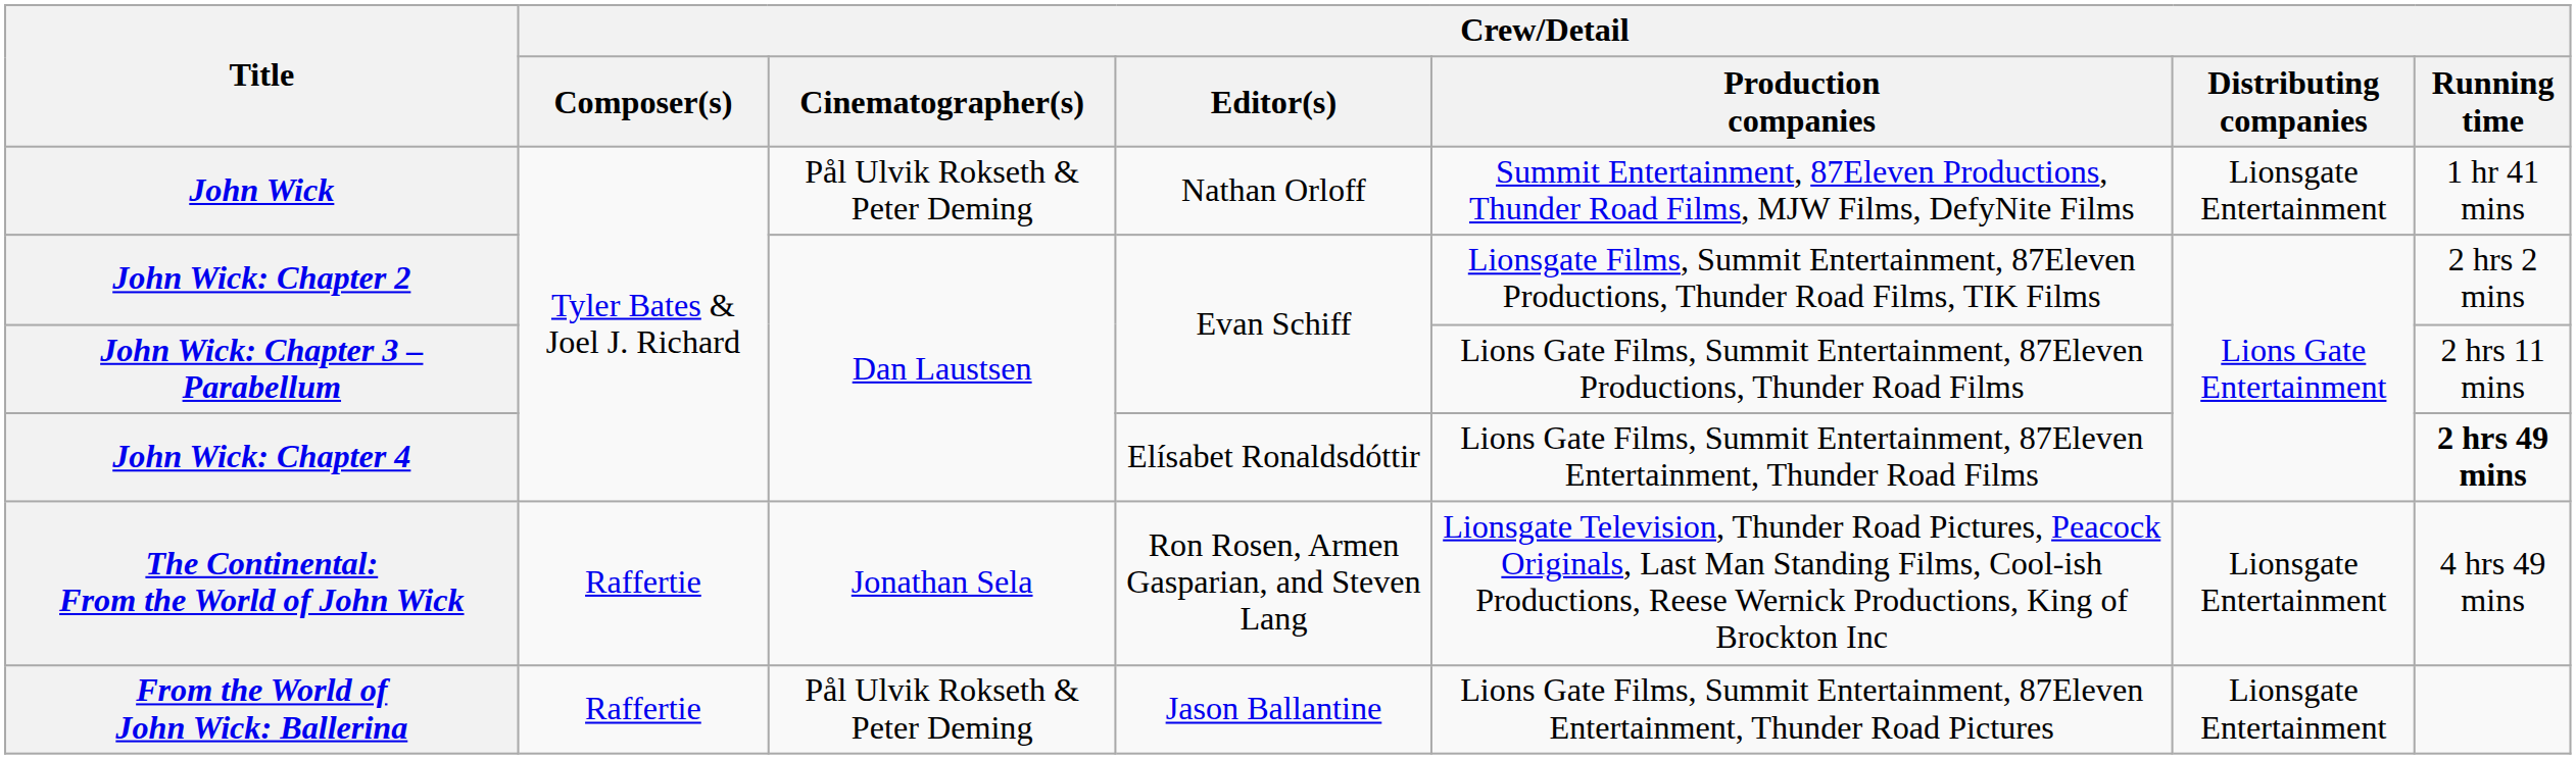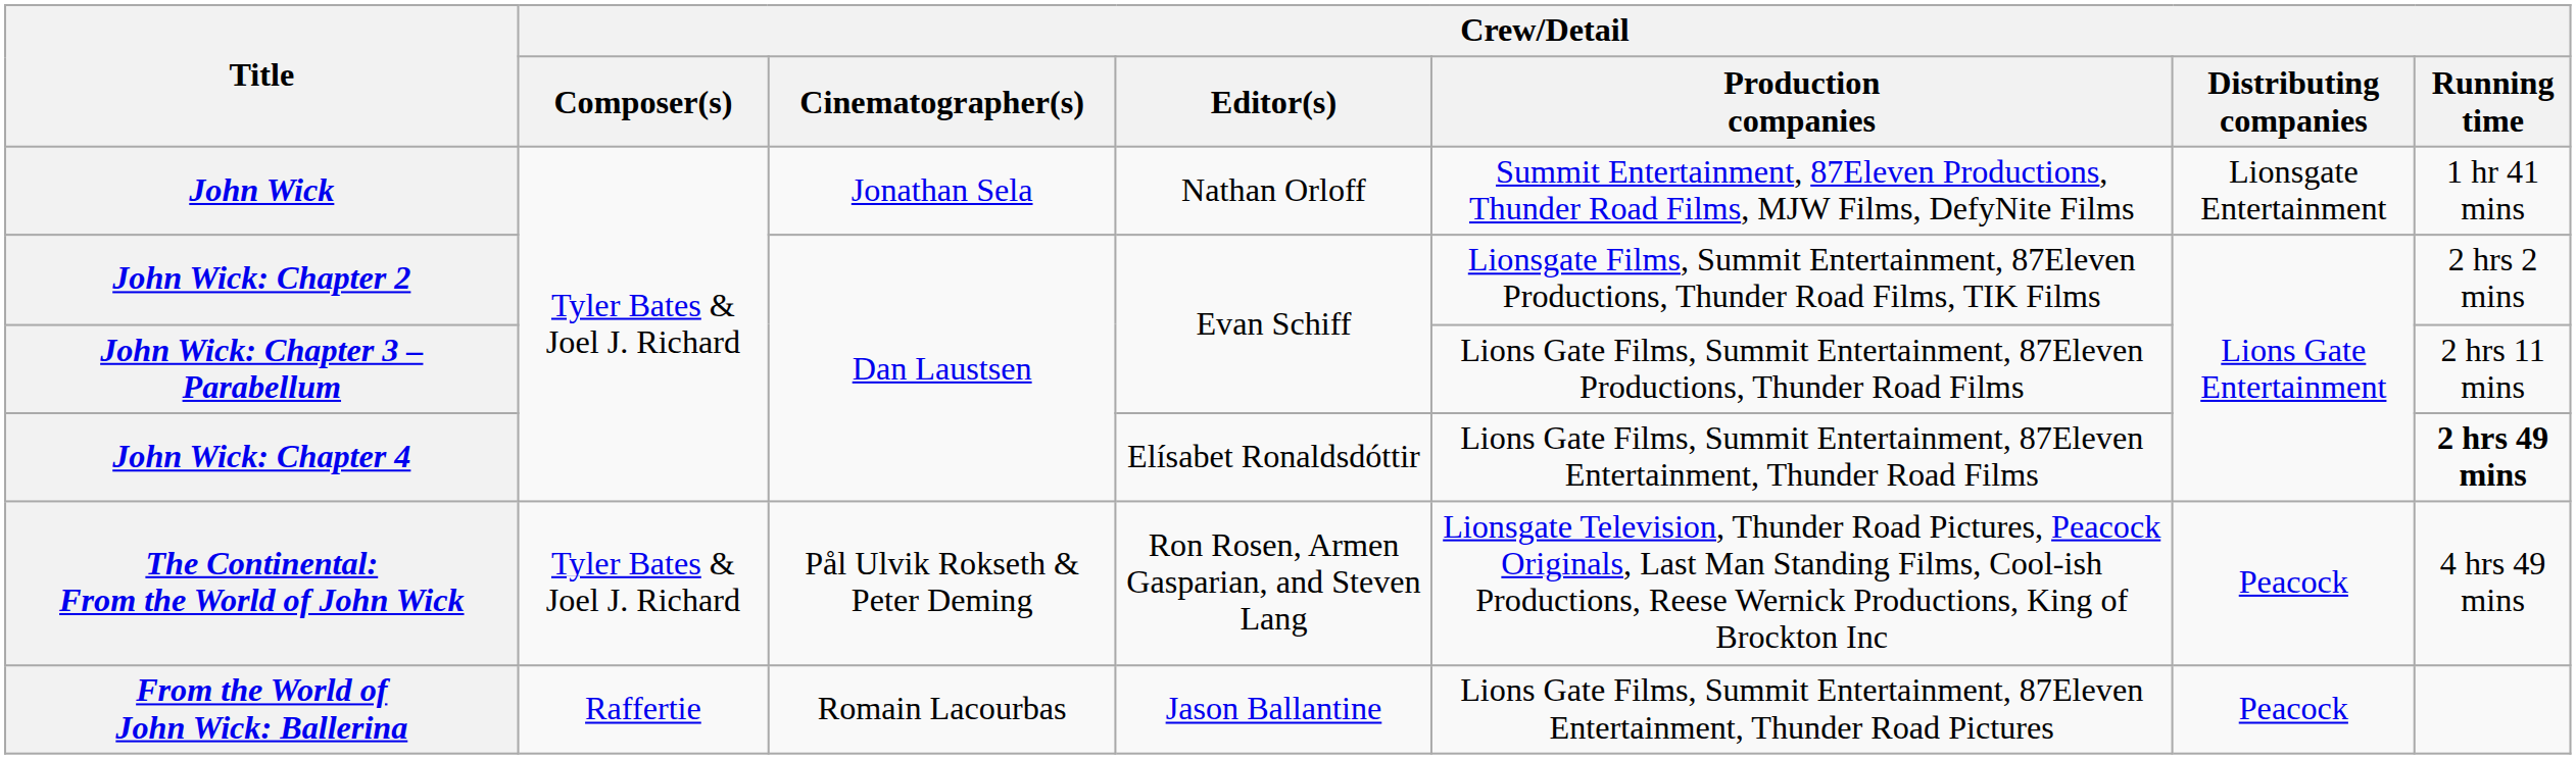John Wick | Crew/Detail / Cinematographer(s): Pål Ulvik Rokseth & Peter Deming -> Jonathan Sela
The Continental: From the World of John Wick | Crew/Detail / Composer(s): Raffertie -> Tyler Bates & Joel J. Richard
The Continental: From the World of John Wick | Crew/Detail / Cinematographer(s): Jonathan Sela -> Pål Ulvik Rokseth & Peter Deming
The Continental: From the World of John Wick | Crew/Detail / Distributing companies: Lionsgate Entertainment -> Peacock
From the World of John Wick: Ballerina | Crew/Detail / Cinematographer(s): Pål Ulvik Rokseth & Peter Deming -> Romain Lacourbas
From the World of John Wick: Ballerina | Crew/Detail / Distributing companies: Lionsgate Entertainment -> Peacock
